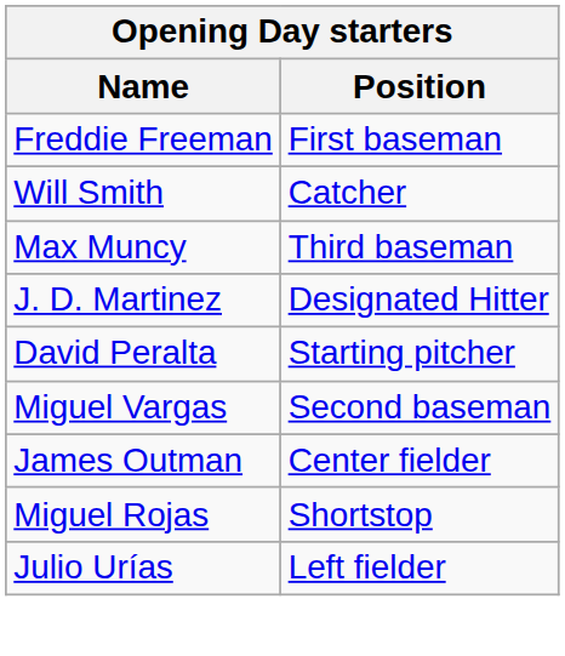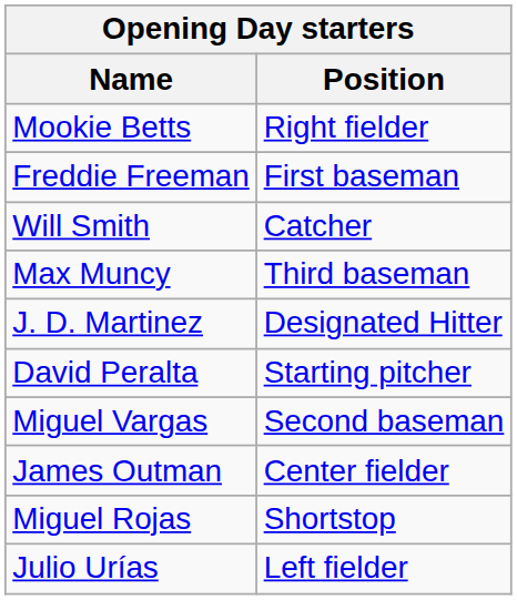+ row: Mookie Betts | Right fielder
